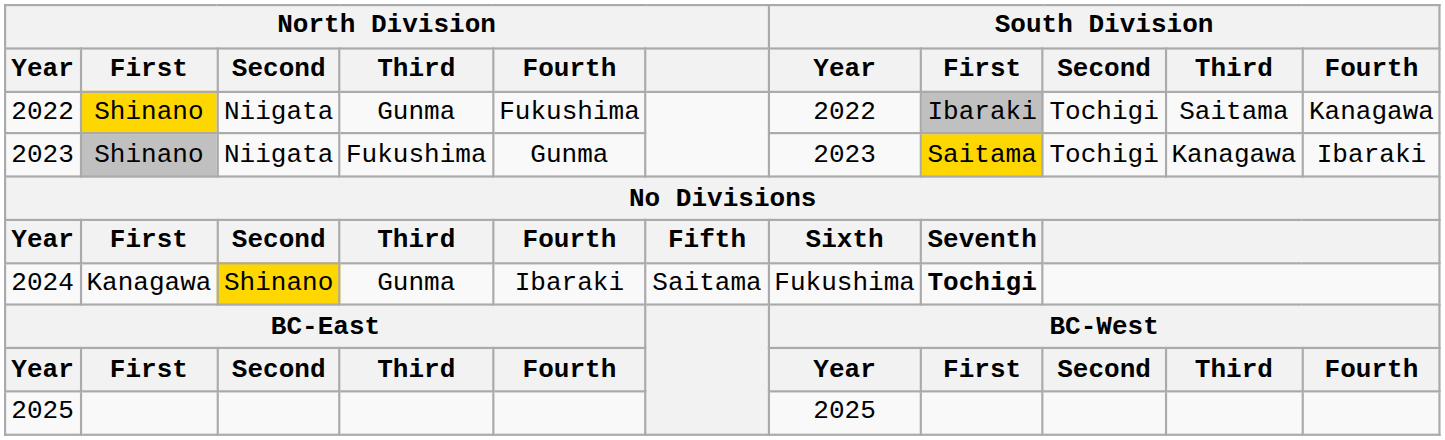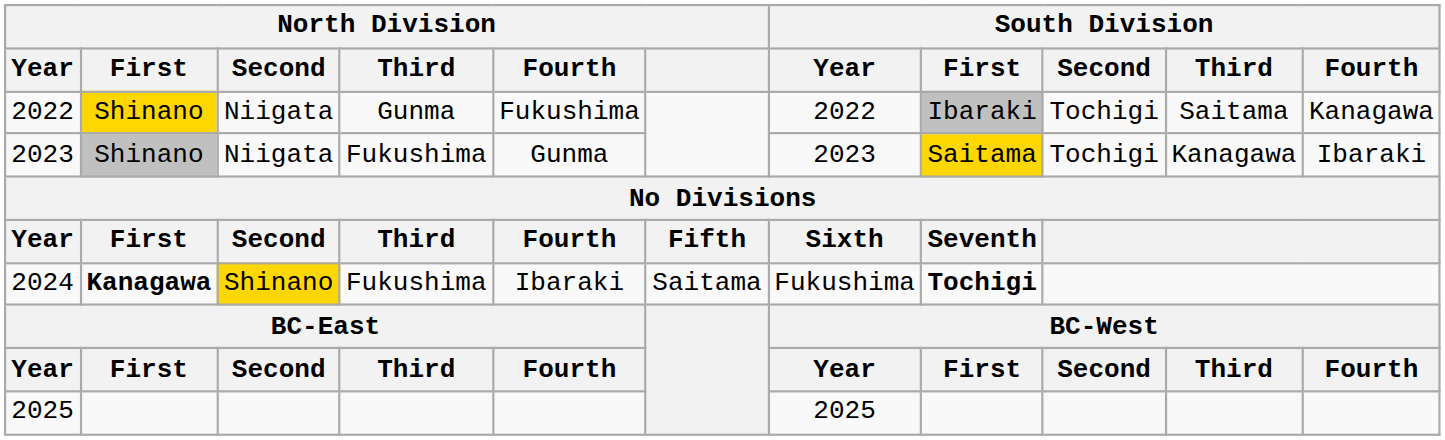2024 | North Division / First: normal -> bold
2024 | North Division / Third: Gunma -> Fukushima
